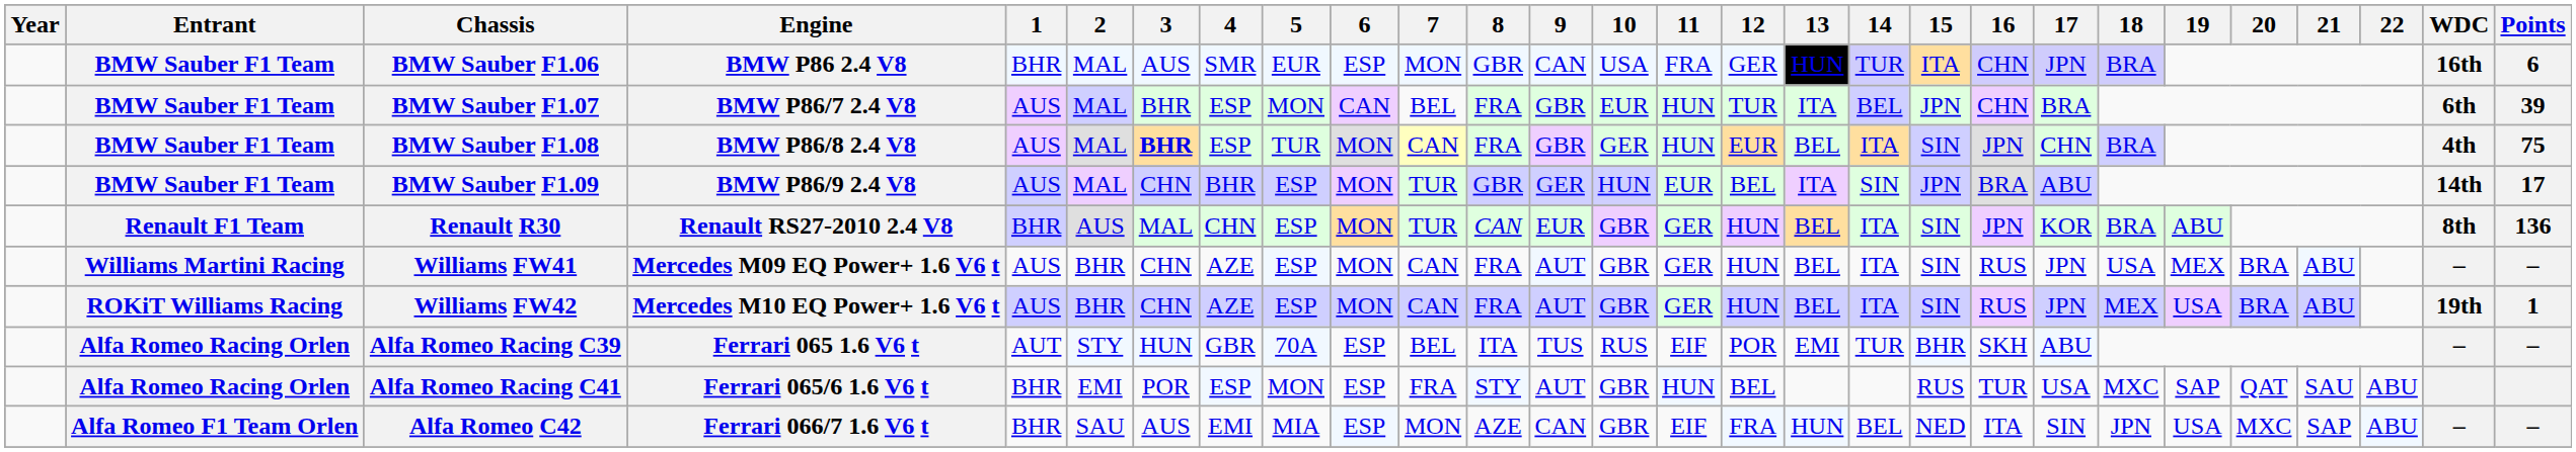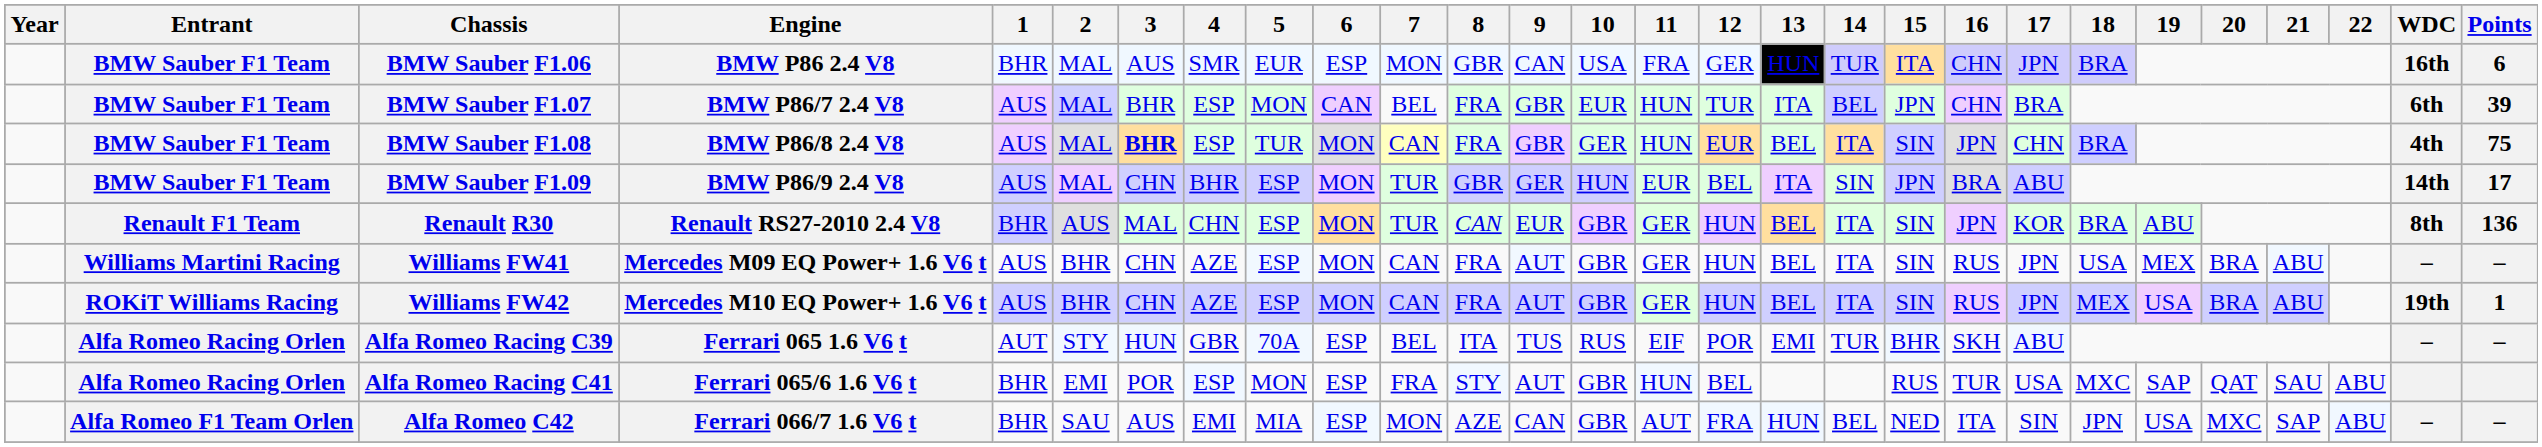Alfa Romeo C42 | 11: EIF -> AUT
